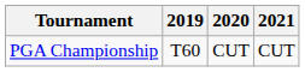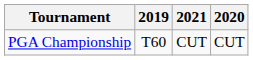columns swapped: 2020 <-> 2021
